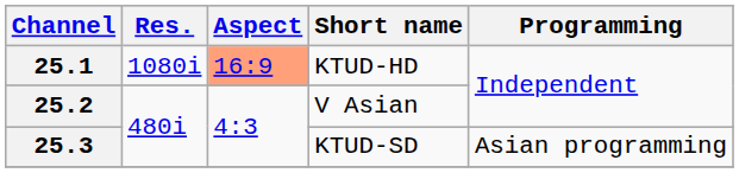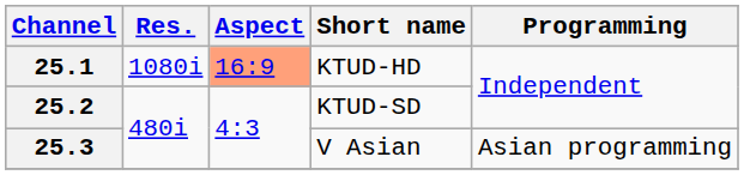25.2 | Short name: V Asian -> KTUD-SD
25.3 | Short name: KTUD-SD -> V Asian
